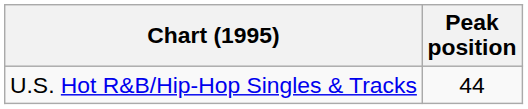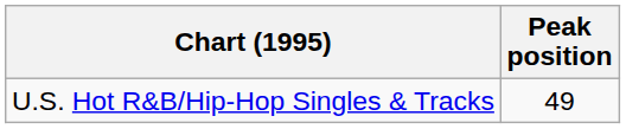U.S. Hot R&B/Hip-Hop Singles & Tracks | Peak position: 44 -> 49
